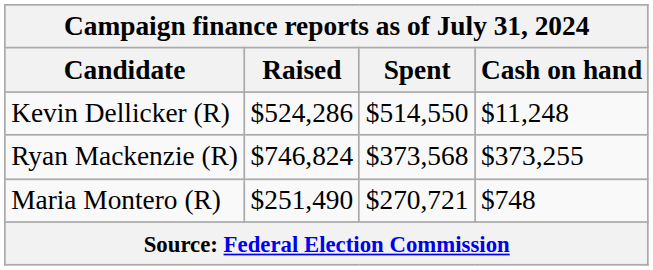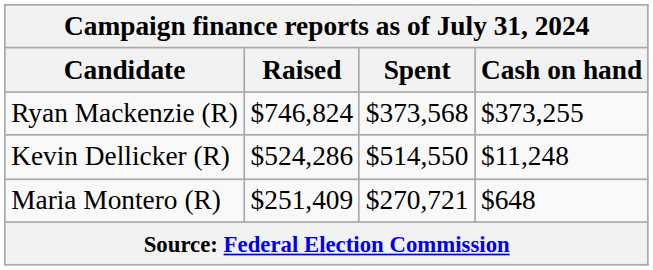rows swapped: Kevin Dellicker (R) <-> Ryan Mackenzie (R)
Maria Montero (R) | Raised: $251,490 -> $251,409
Maria Montero (R) | Cash on hand: $748 -> $648
